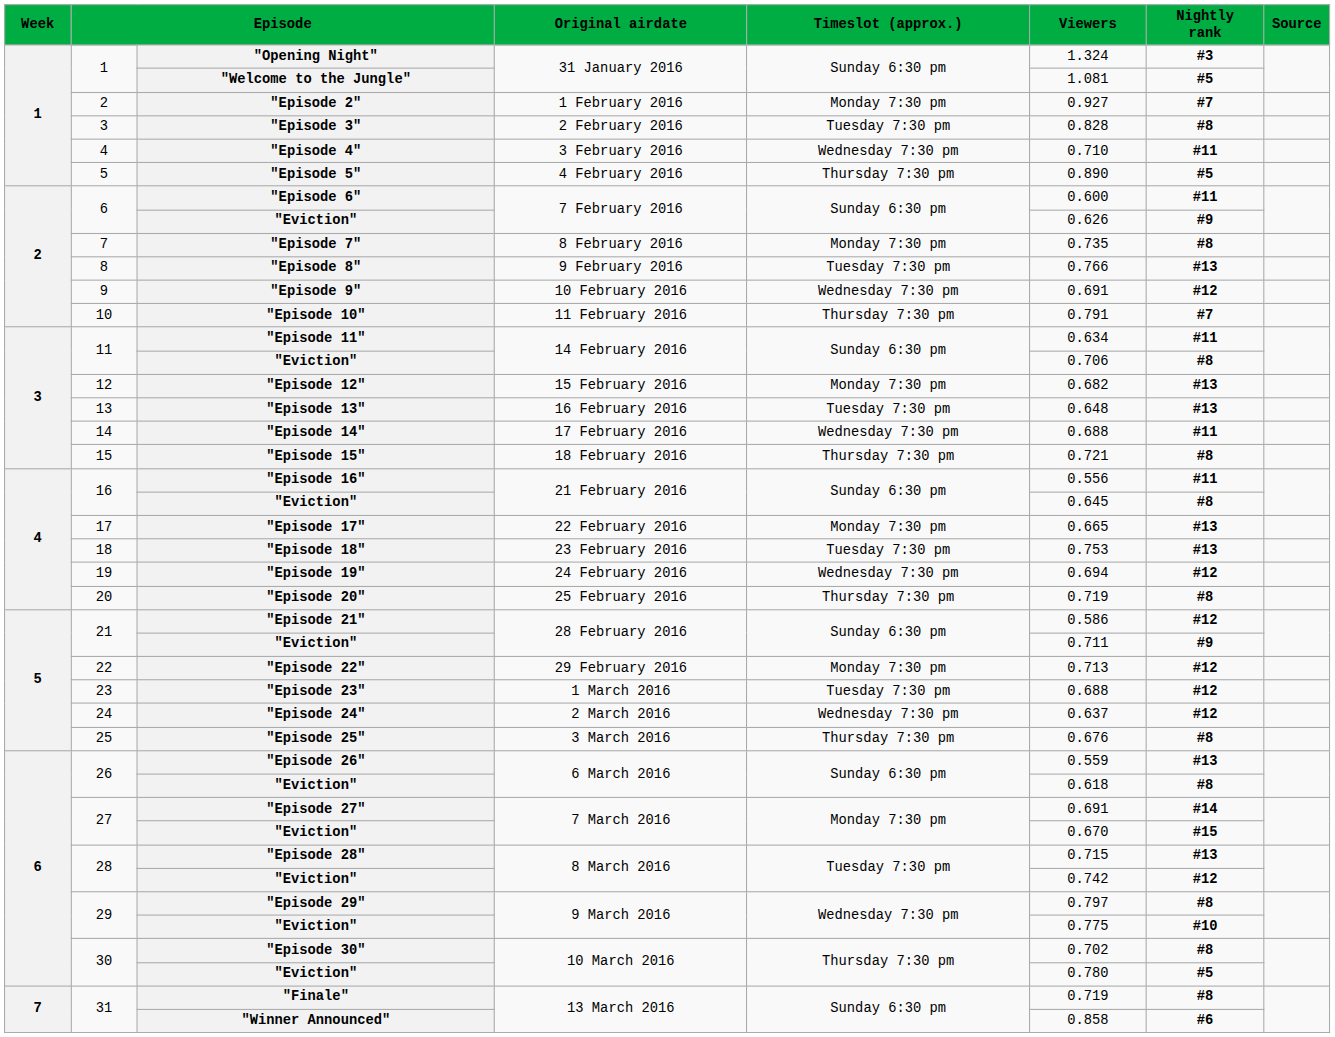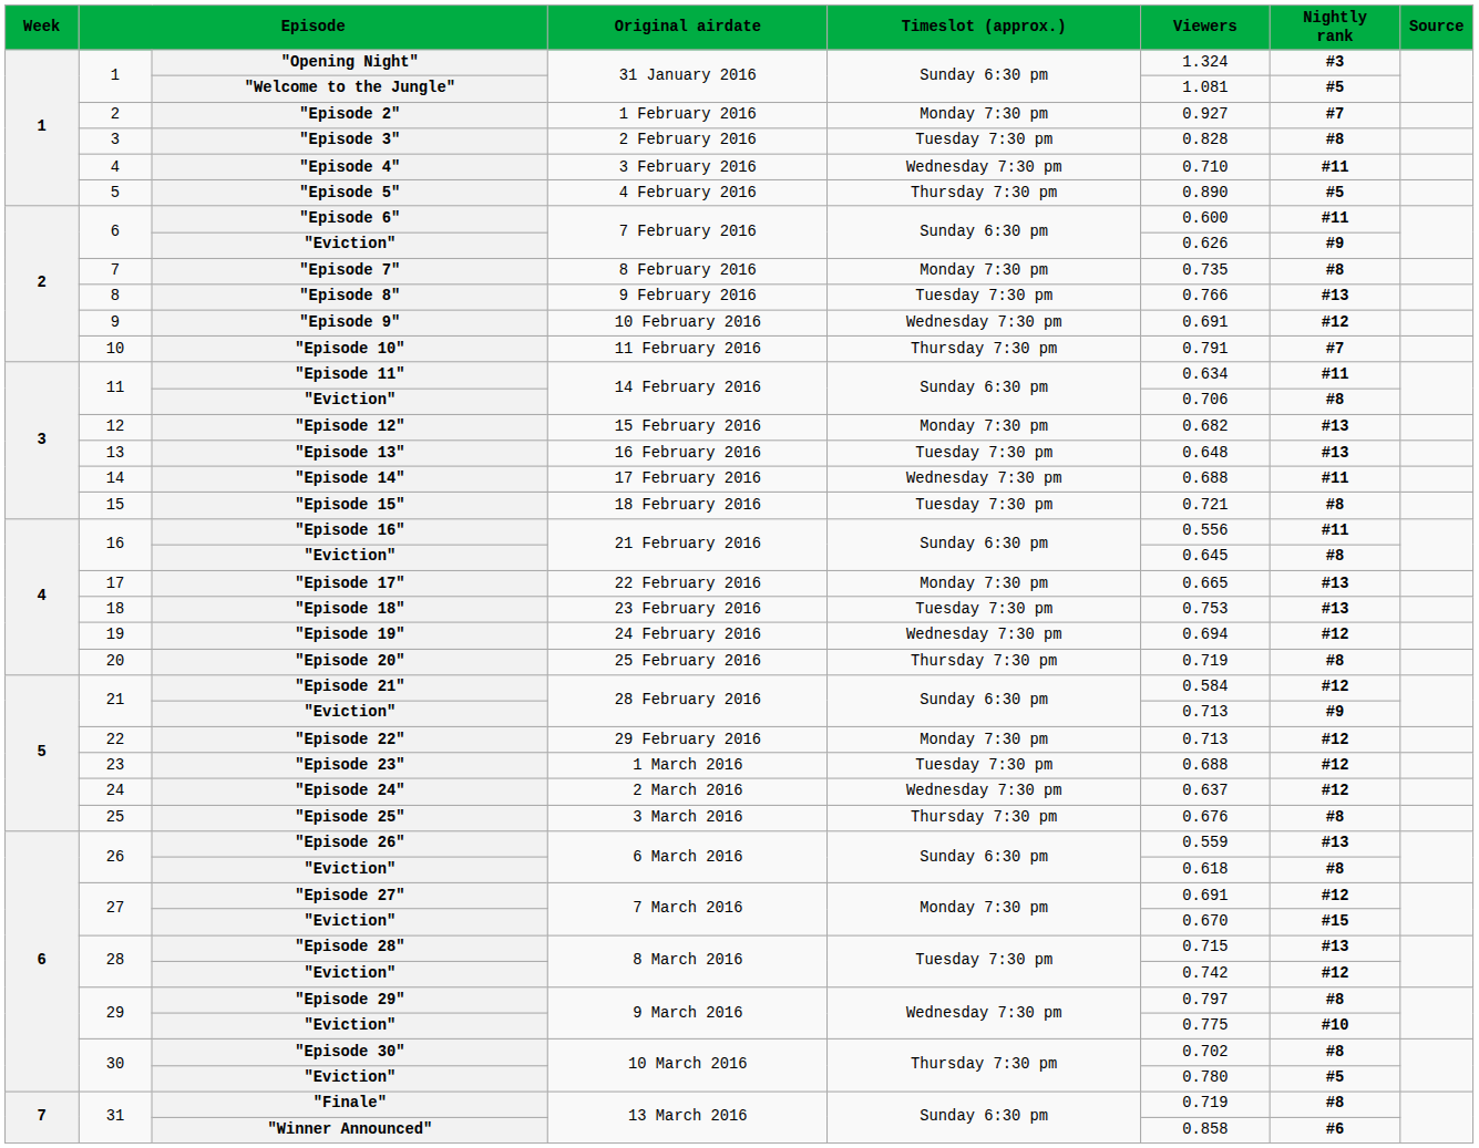"Episode 15" | Timeslot (approx.): Thursday 7:30 pm -> Tuesday 7:30 pm
"Episode 21" | Viewers: 0.586 -> 0.584
21 / "Eviction" | Viewers: 0.711 -> 0.713
"Episode 27" | Nightly rank: #14 -> #12
